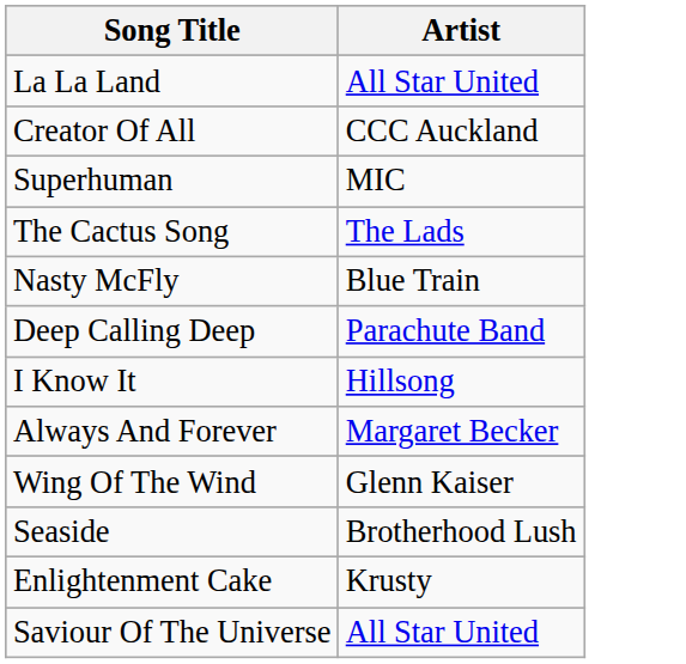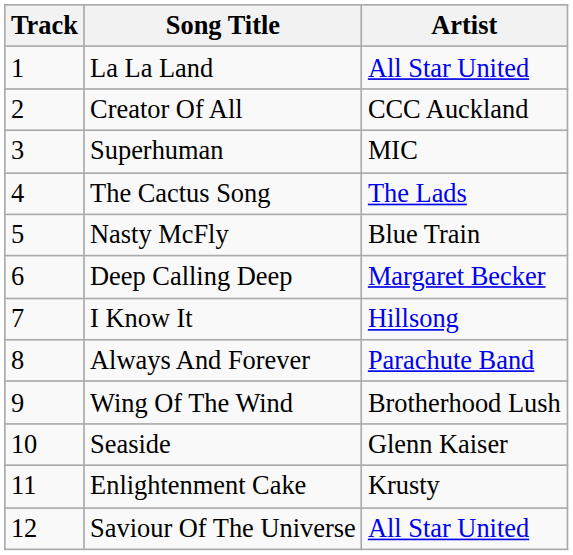+ column: Track | 1 | 2 | 3 | 4 | 5 | 6 | 7 | 8 | 9 | 10 | 11 | 12
Deep Calling Deep | Artist: Parachute Band -> Margaret Becker
Always And Forever | Artist: Margaret Becker -> Parachute Band
Wing Of The Wind | Artist: Glenn Kaiser -> Brotherhood Lush
Seaside | Artist: Brotherhood Lush -> Glenn Kaiser
